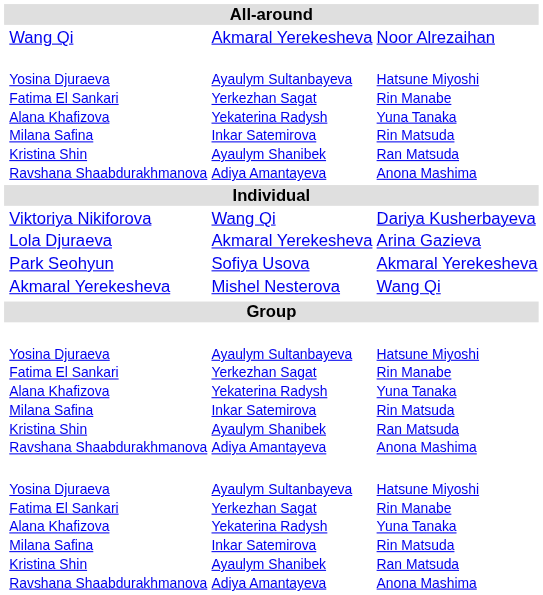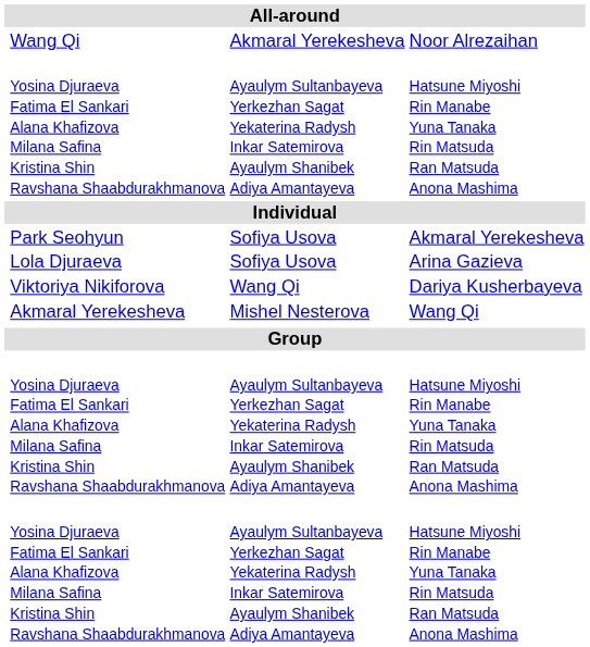rows swapped: Viktoriya Nikiforova <-> Park Seohyun
Lola Djuraeva | column 3: Akmaral Yerekesheva -> Sofiya Usova
